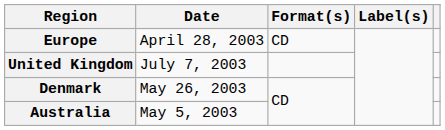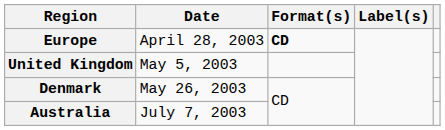Europe | Format(s): normal -> bold
United Kingdom | Date: July 7, 2003 -> May 5, 2003
Australia | Date: May 5, 2003 -> July 7, 2003
